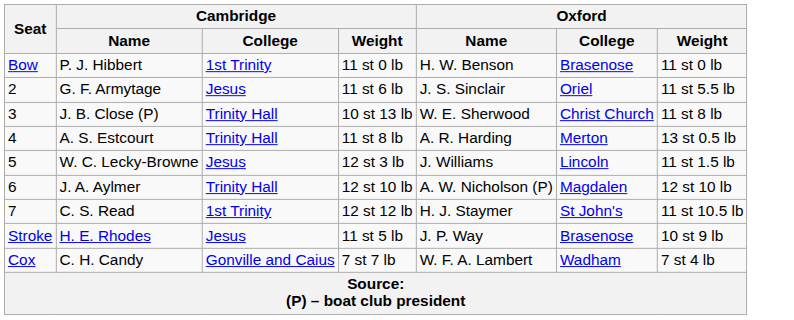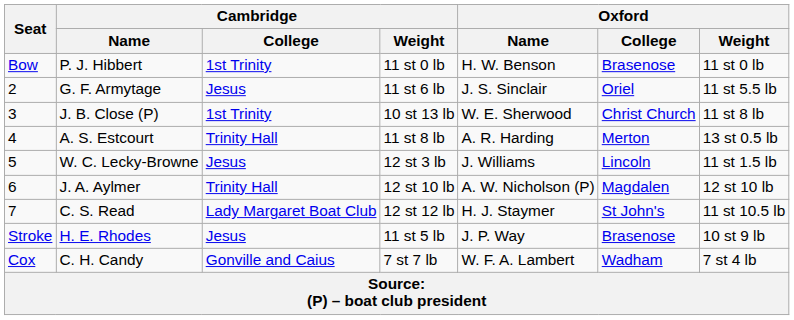J. B. Close (P) | Cambridge / College: Trinity Hall -> 1st Trinity
C. S. Read | Cambridge / College: 1st Trinity -> Lady Margaret Boat Club
